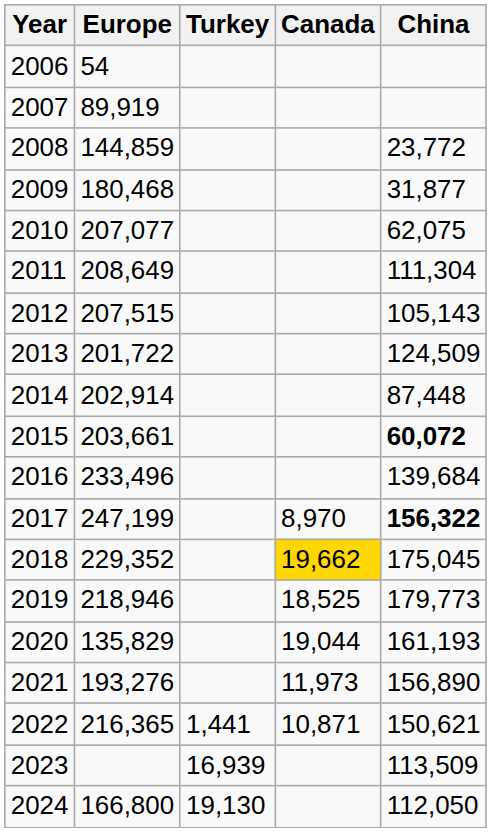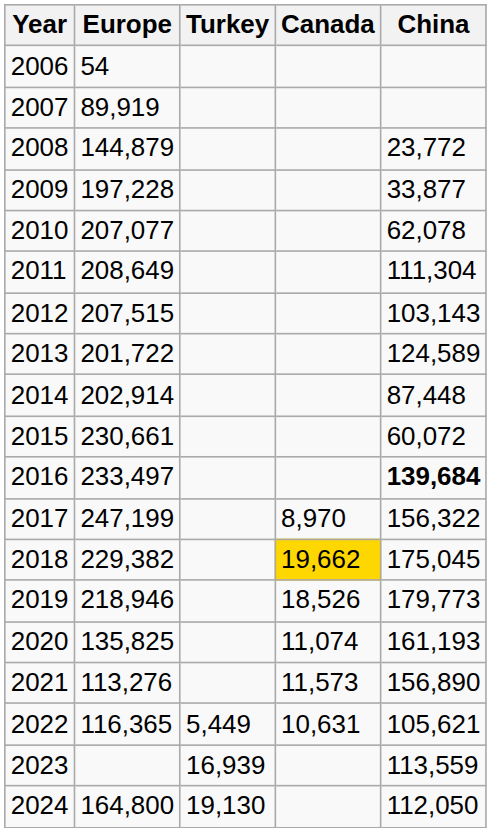2008 | Europe: 144,859 -> 144,879
2009 | Europe: 180,468 -> 197,228
2009 | China: 31,877 -> 33,877
2010 | China: 62,075 -> 62,078
2012 | China: 105,143 -> 103,143
2013 | China: 124,509 -> 124,589
2015 | Europe: 203,661 -> 230,661
2015 | China: bold -> normal
2016 | Europe: 233,496 -> 233,497
2016 | China: normal -> bold
2017 | China: bold -> normal
2018 | Europe: 229,352 -> 229,382
2019 | Canada: 18,525 -> 18,526
2020 | Europe: 135,829 -> 135,825
2020 | Canada: 19,044 -> 11,074
2021 | Europe: 193,276 -> 113,276
2021 | Canada: 11,973 -> 11,573
2022 | Europe: 216,365 -> 116,365
2022 | Turkey: 1,441 -> 5,449
2022 | Canada: 10,871 -> 10,631
2022 | China: 150,621 -> 105,621
2023 | China: 113,509 -> 113,559
2024 | Europe: 166,800 -> 164,800
